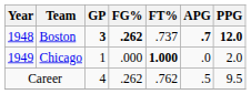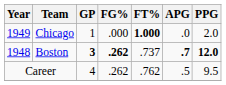rows swapped: Boston <-> Chicago
